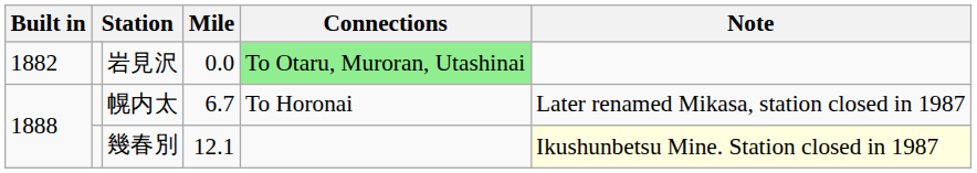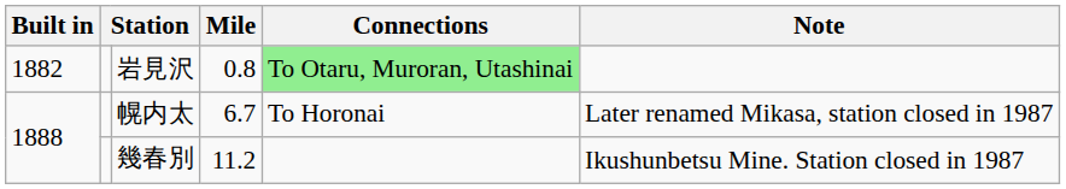岩見沢 | Mile: 0.0 -> 0.8
幾春別 | Mile: 12.1 -> 11.2
幾春別 | Note: lightyellow background -> no background
